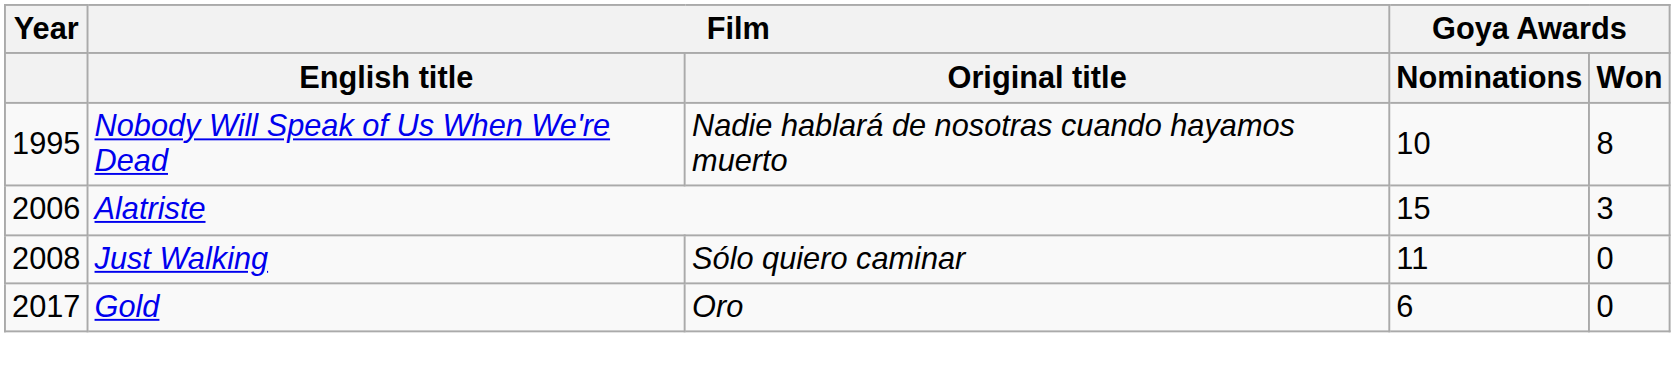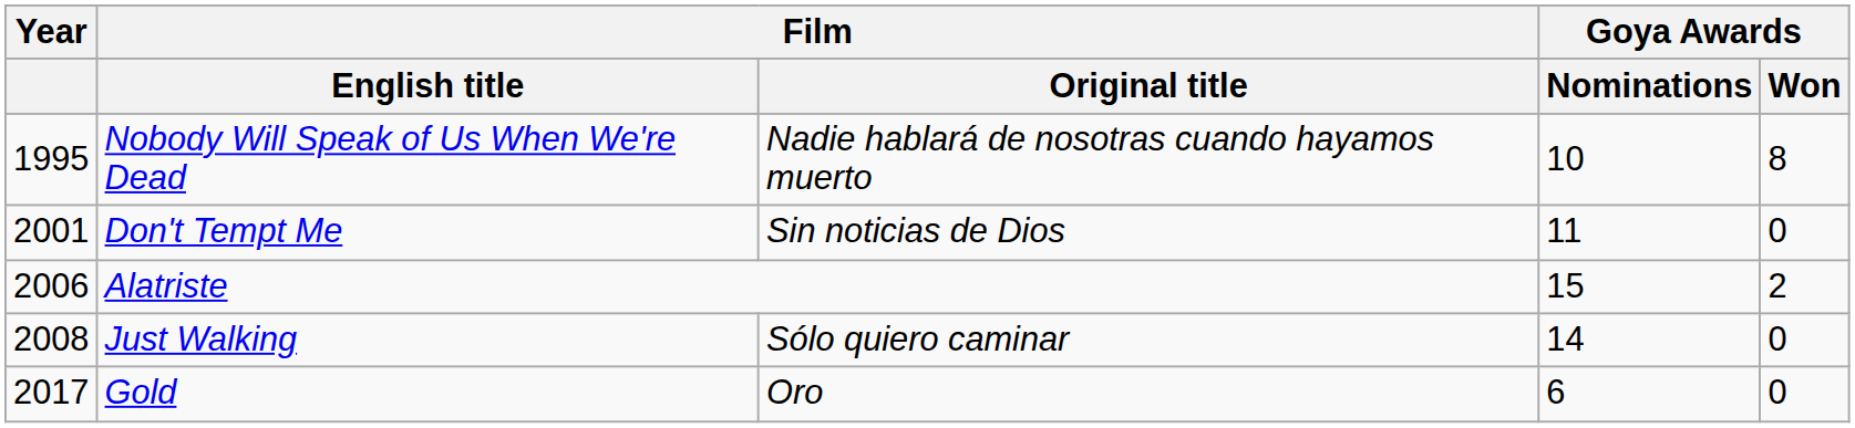+ row: 2001 | Don't Tempt Me | Sin noticias de Dios | 11 | 0
Alatriste | Goya Awards / Won: 3 -> 2
Just Walking | Goya Awards / Nominations: 11 -> 14
